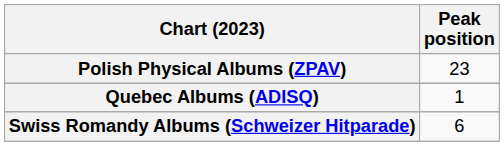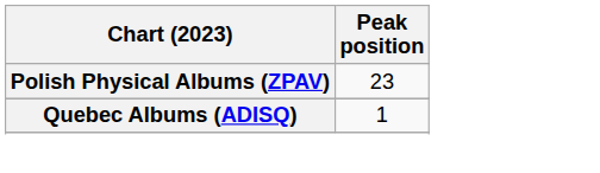- row: Swiss Romandy Albums (Schweizer Hitparade) | 6
